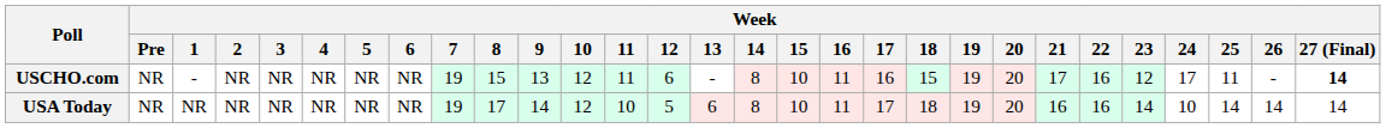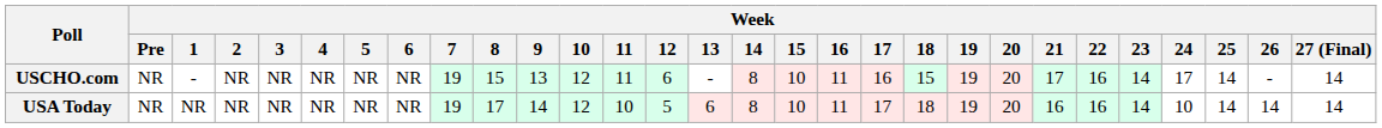USCHO.com | Week / 23: 12 -> 14
USCHO.com | Week / 25: 11 -> 14
USCHO.com | Week / 27 (Final): bold -> normal
